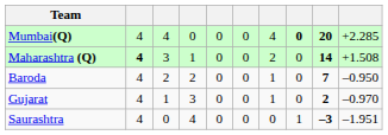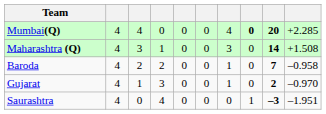Maharashtra (Q) | column 2: bold -> normal
Maharashtra (Q) | column 7: 2 -> 3
Baroda | column 10: –0.950 -> –0.958
